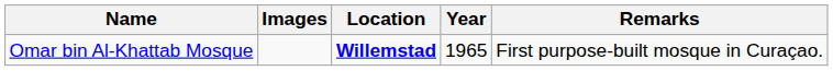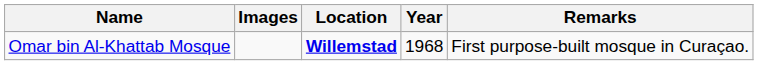Omar bin Al-Khattab Mosque | Year: 1965 -> 1968
